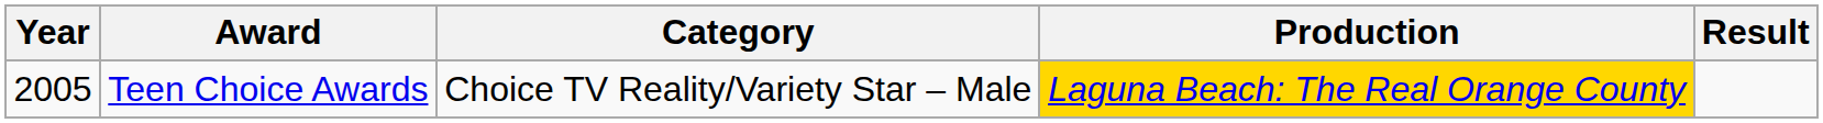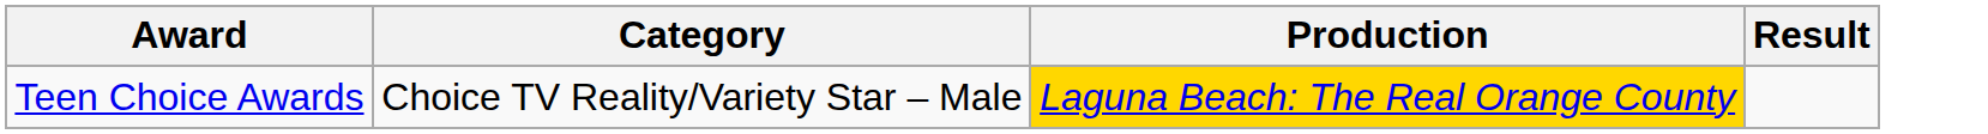- column: Year | 2005
